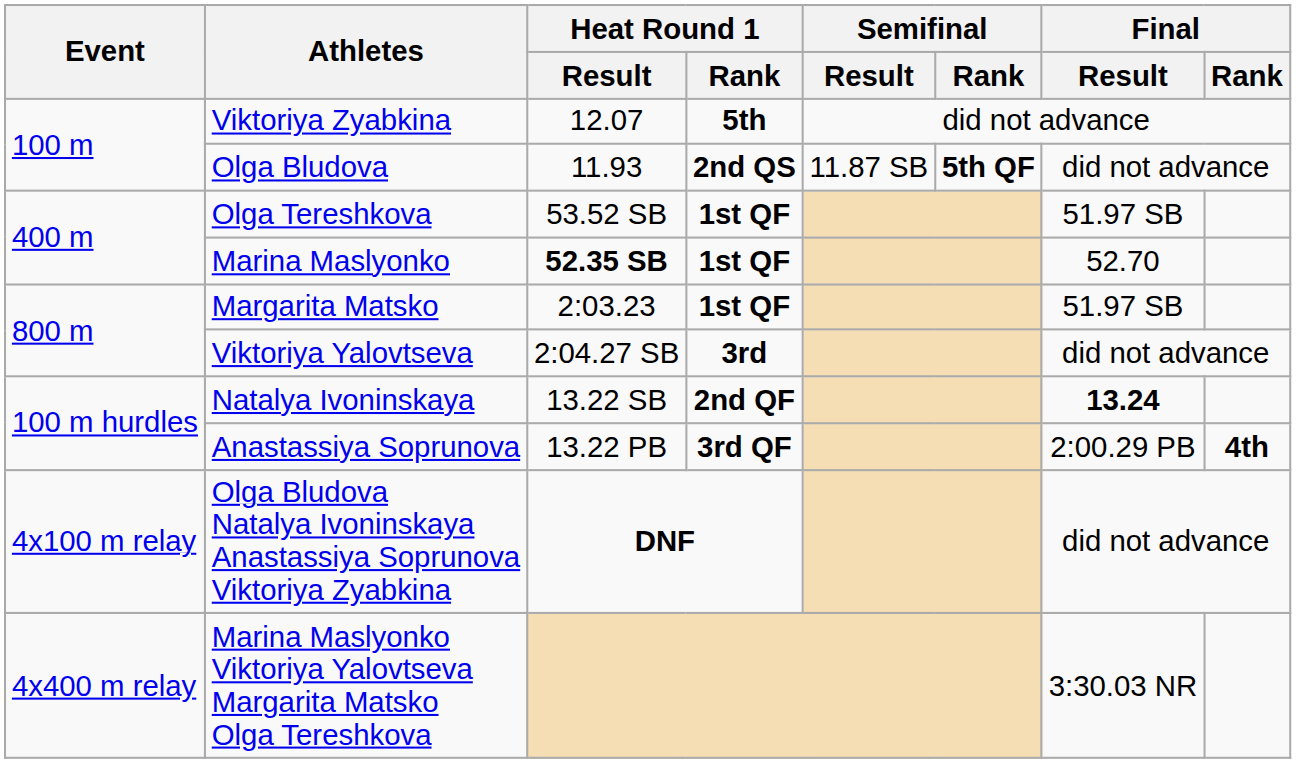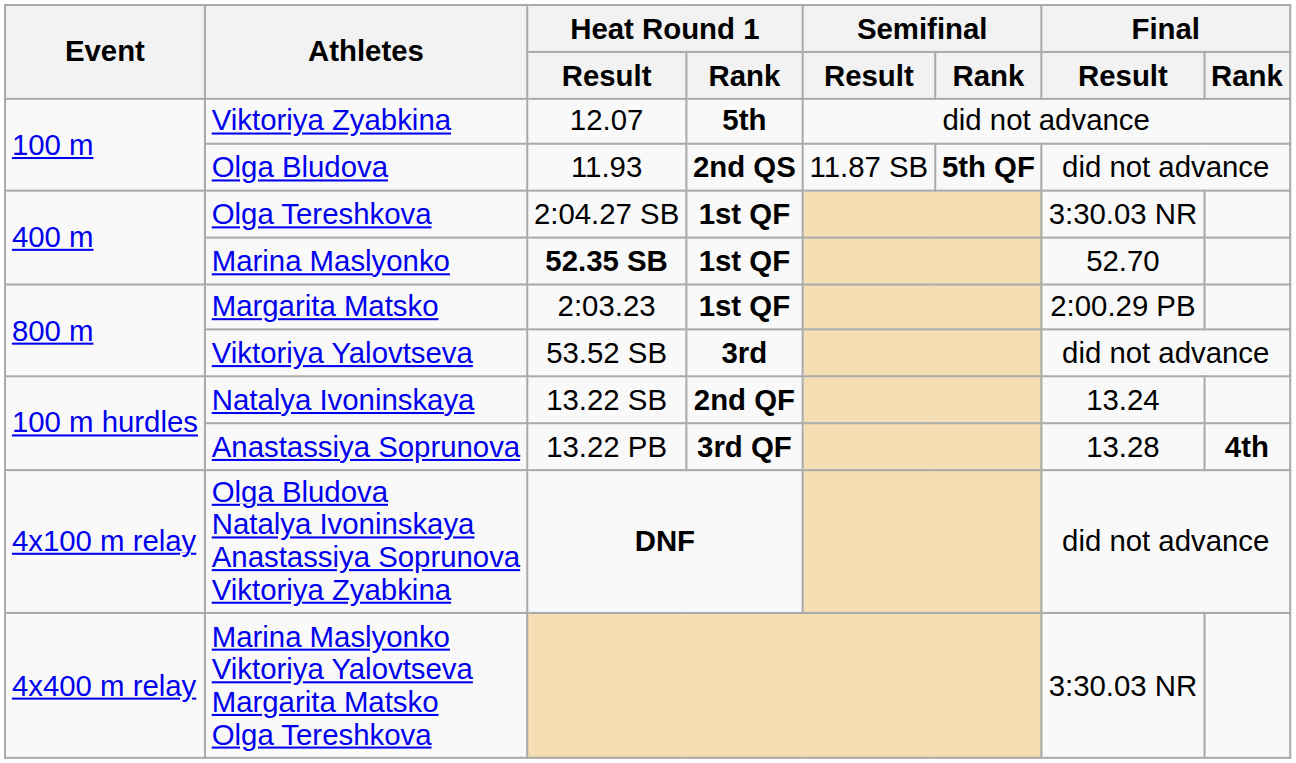Olga Tereshkova | Heat Round 1 / Result: 53.52 SB -> 2:04.27 SB
Olga Tereshkova | Final / Result: 51.97 SB -> 3:30.03 NR
Margarita Matsko | Final / Result: 51.97 SB -> 2:00.29 PB
Viktoriya Yalovtseva | Heat Round 1 / Result: 2:04.27 SB -> 53.52 SB
Natalya Ivoninskaya | Final / Result: bold -> normal
Anastassiya Soprunova | Final / Result: 2:00.29 PB -> 13.28
